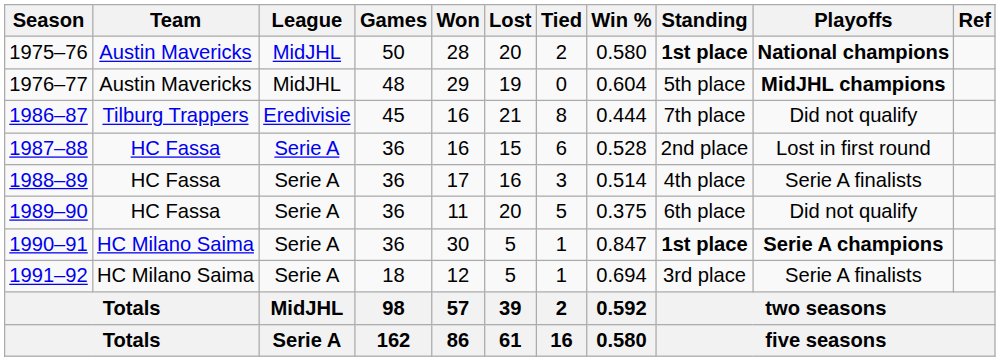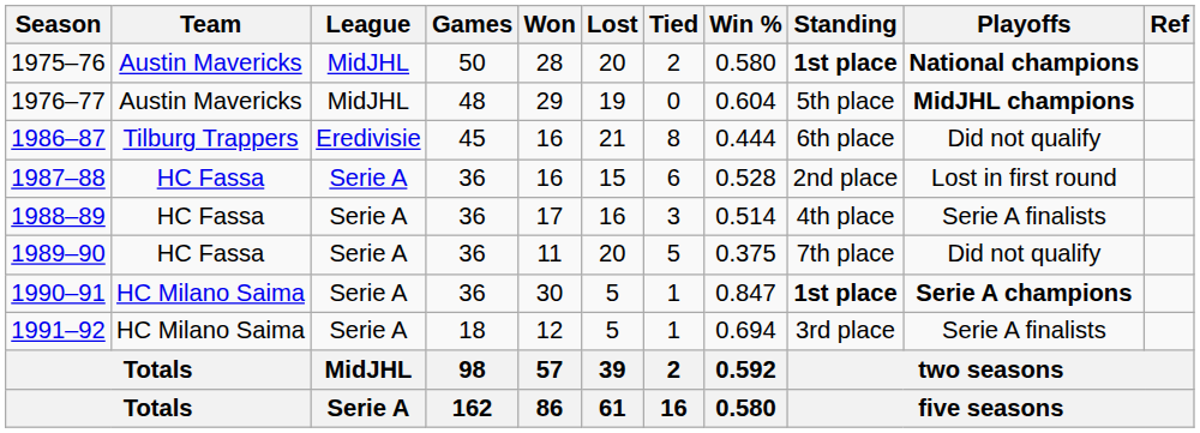1986–87 | Standing: 7th place -> 6th place
1989–90 | Standing: 6th place -> 7th place
